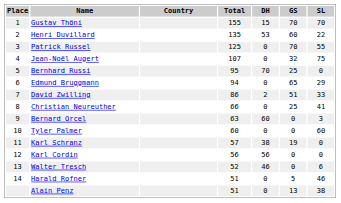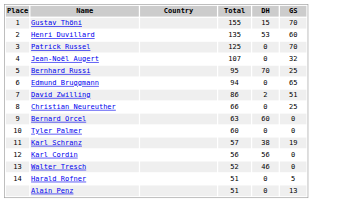- column: SL | 70 | 22 | 55 | 75 | 0 | 29 | 33 | 41 | 3 | 60 | 0 | 0 | 6 | 46 | 38
